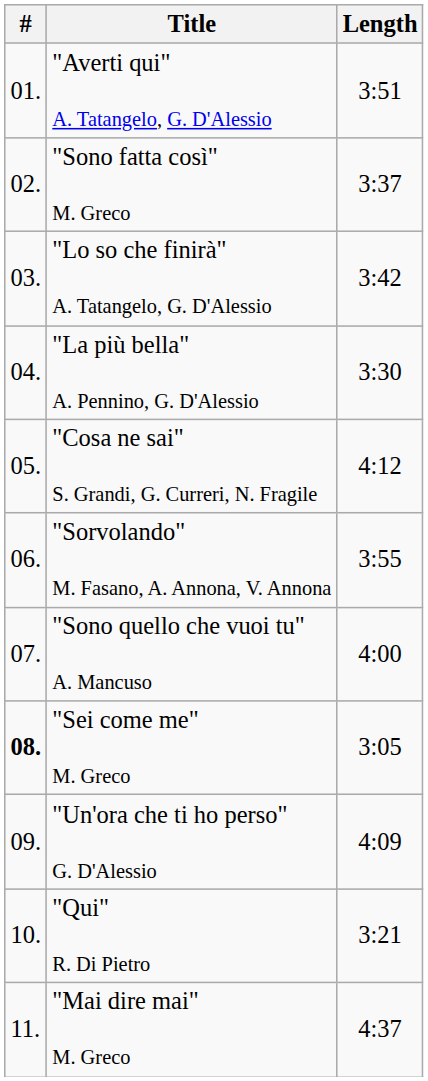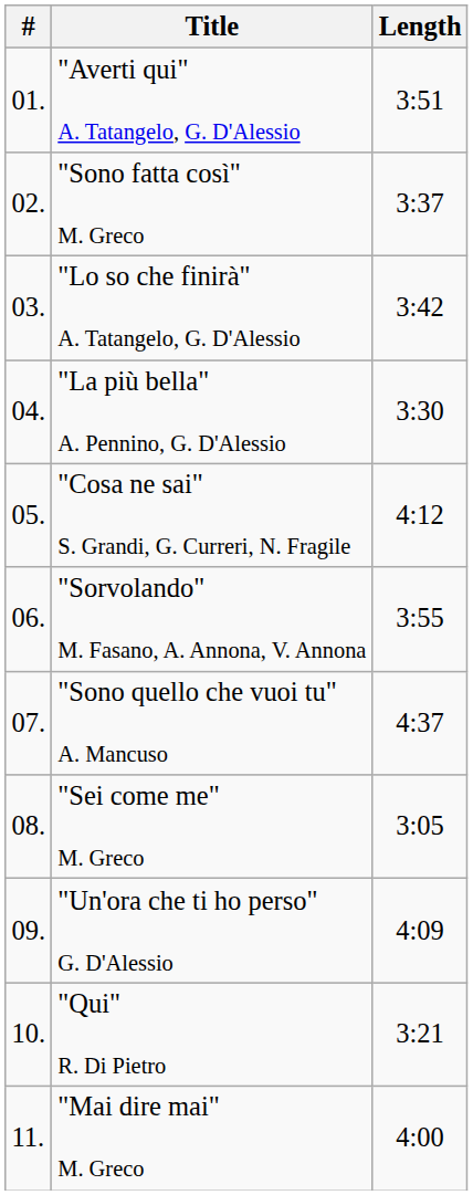"Sono quello che vuoi tu" A. Mancuso | Length: 4:00 -> 4:37
"Sei come me" M. Greco | #: bold -> normal
"Mai dire mai" M. Greco | Length: 4:37 -> 4:00
